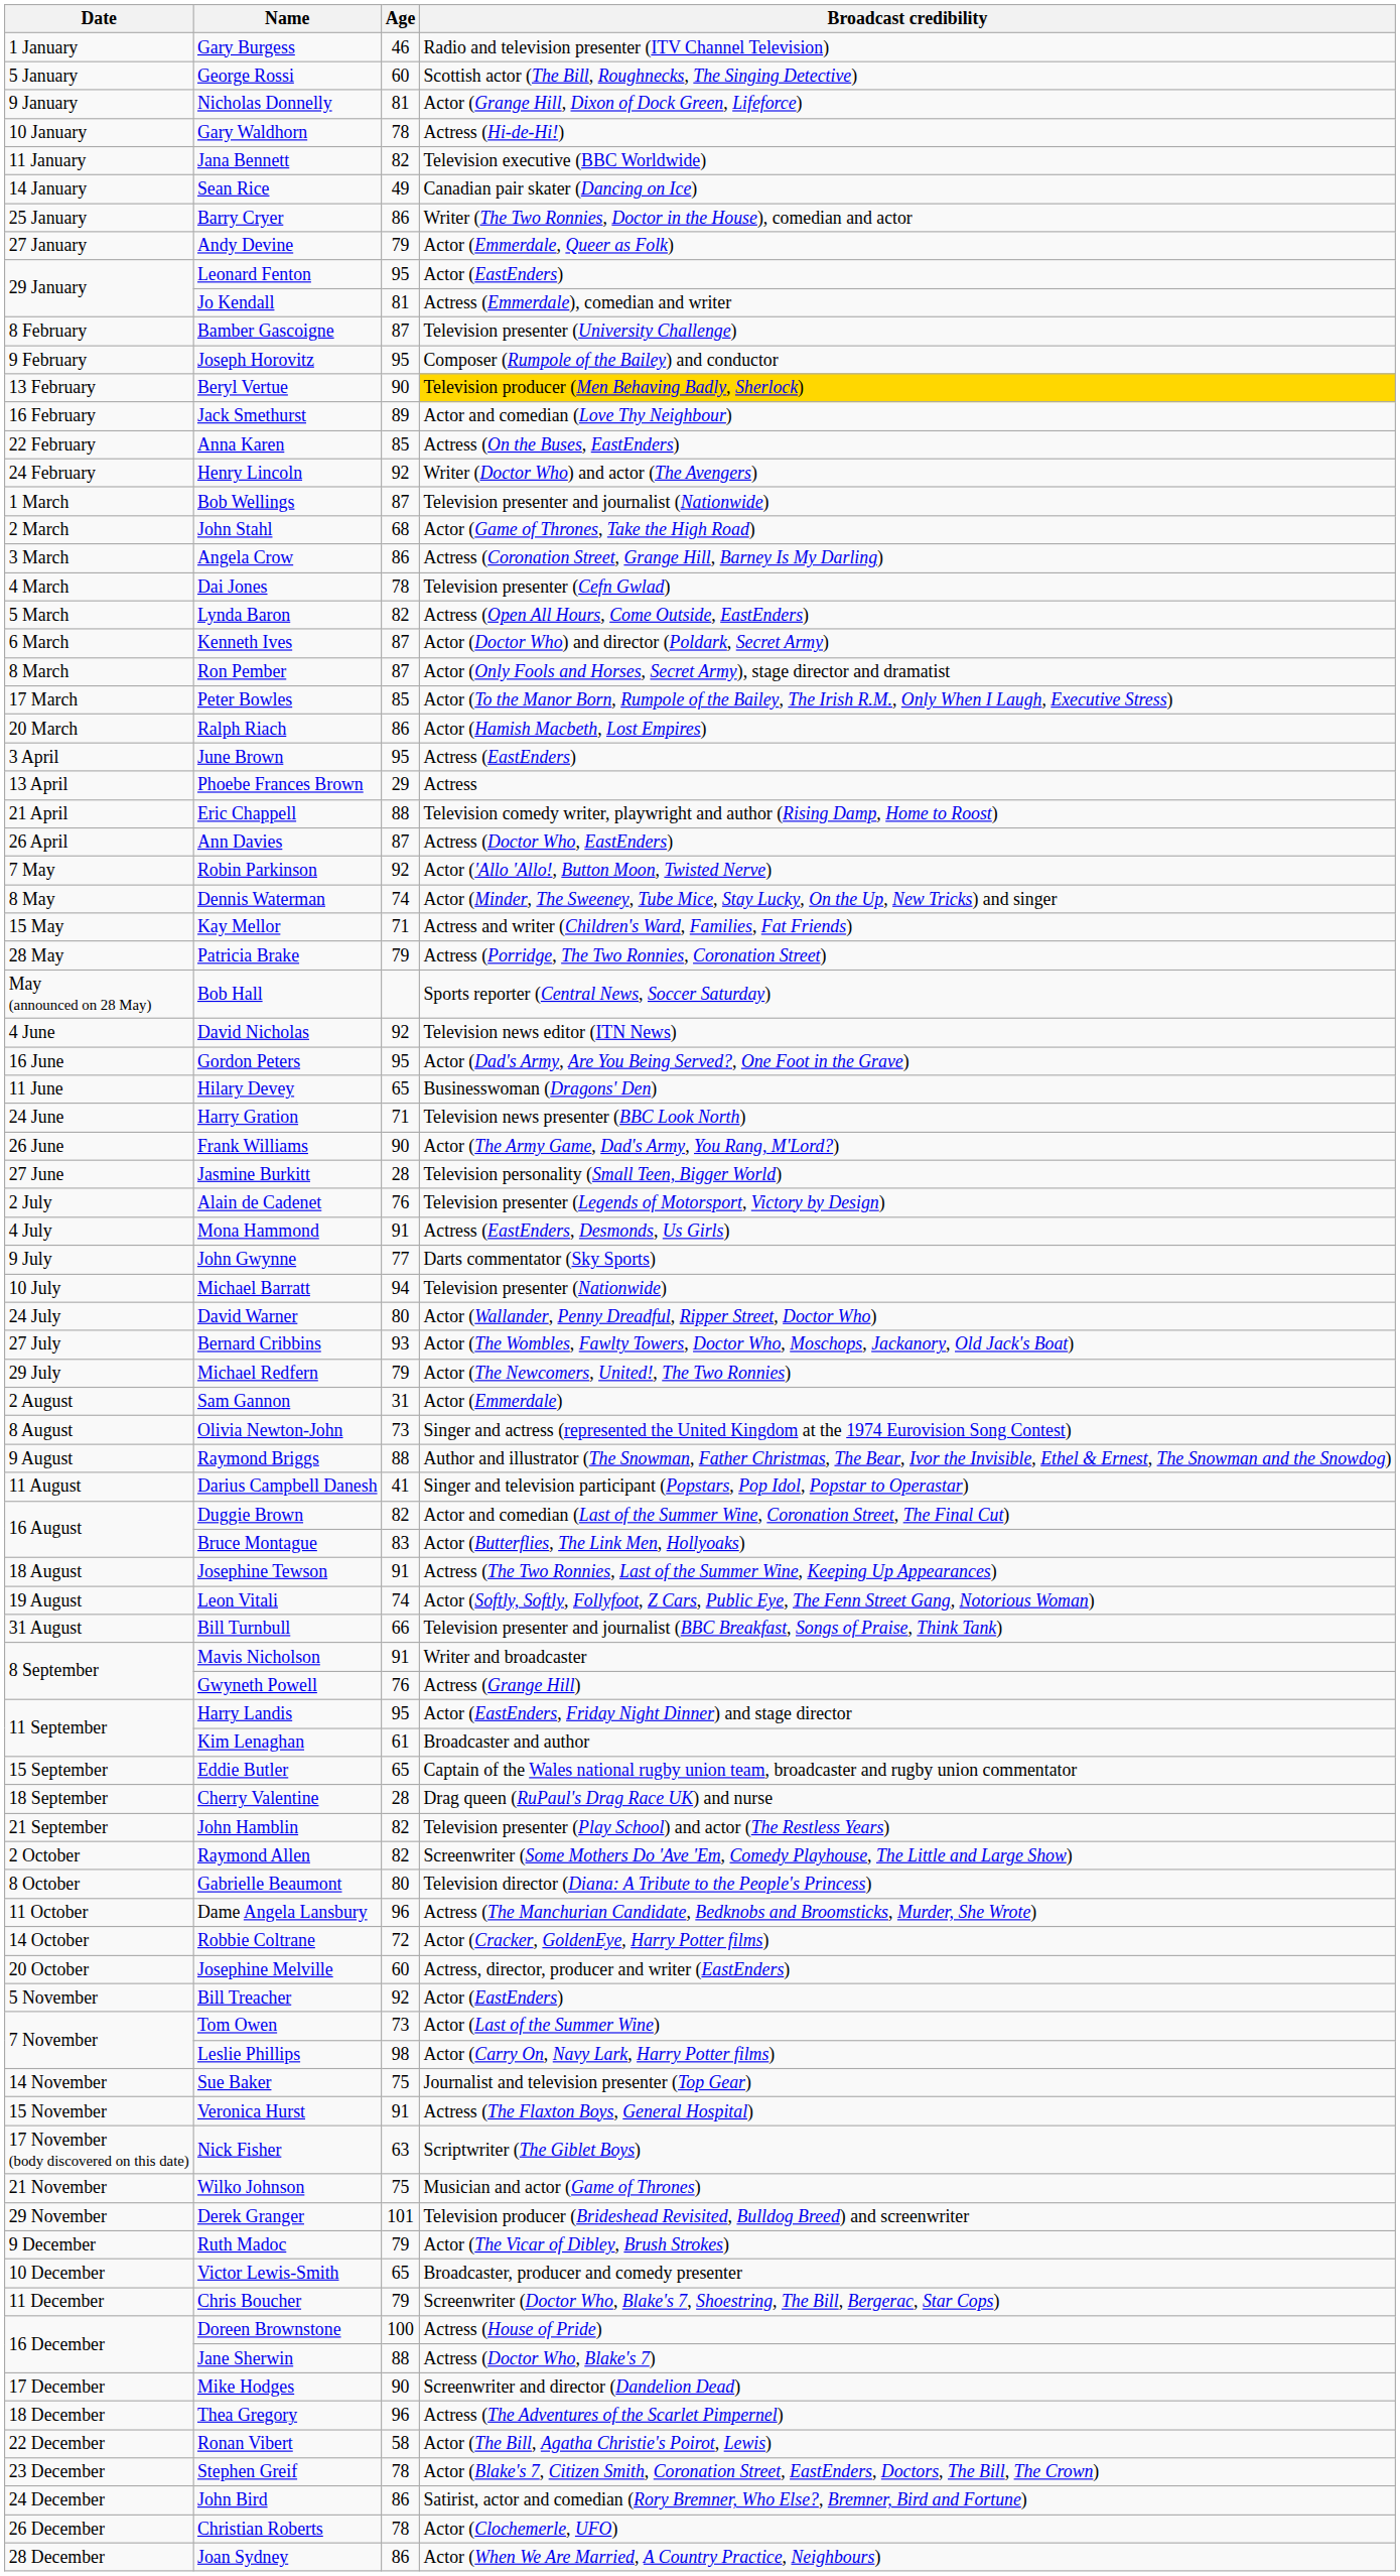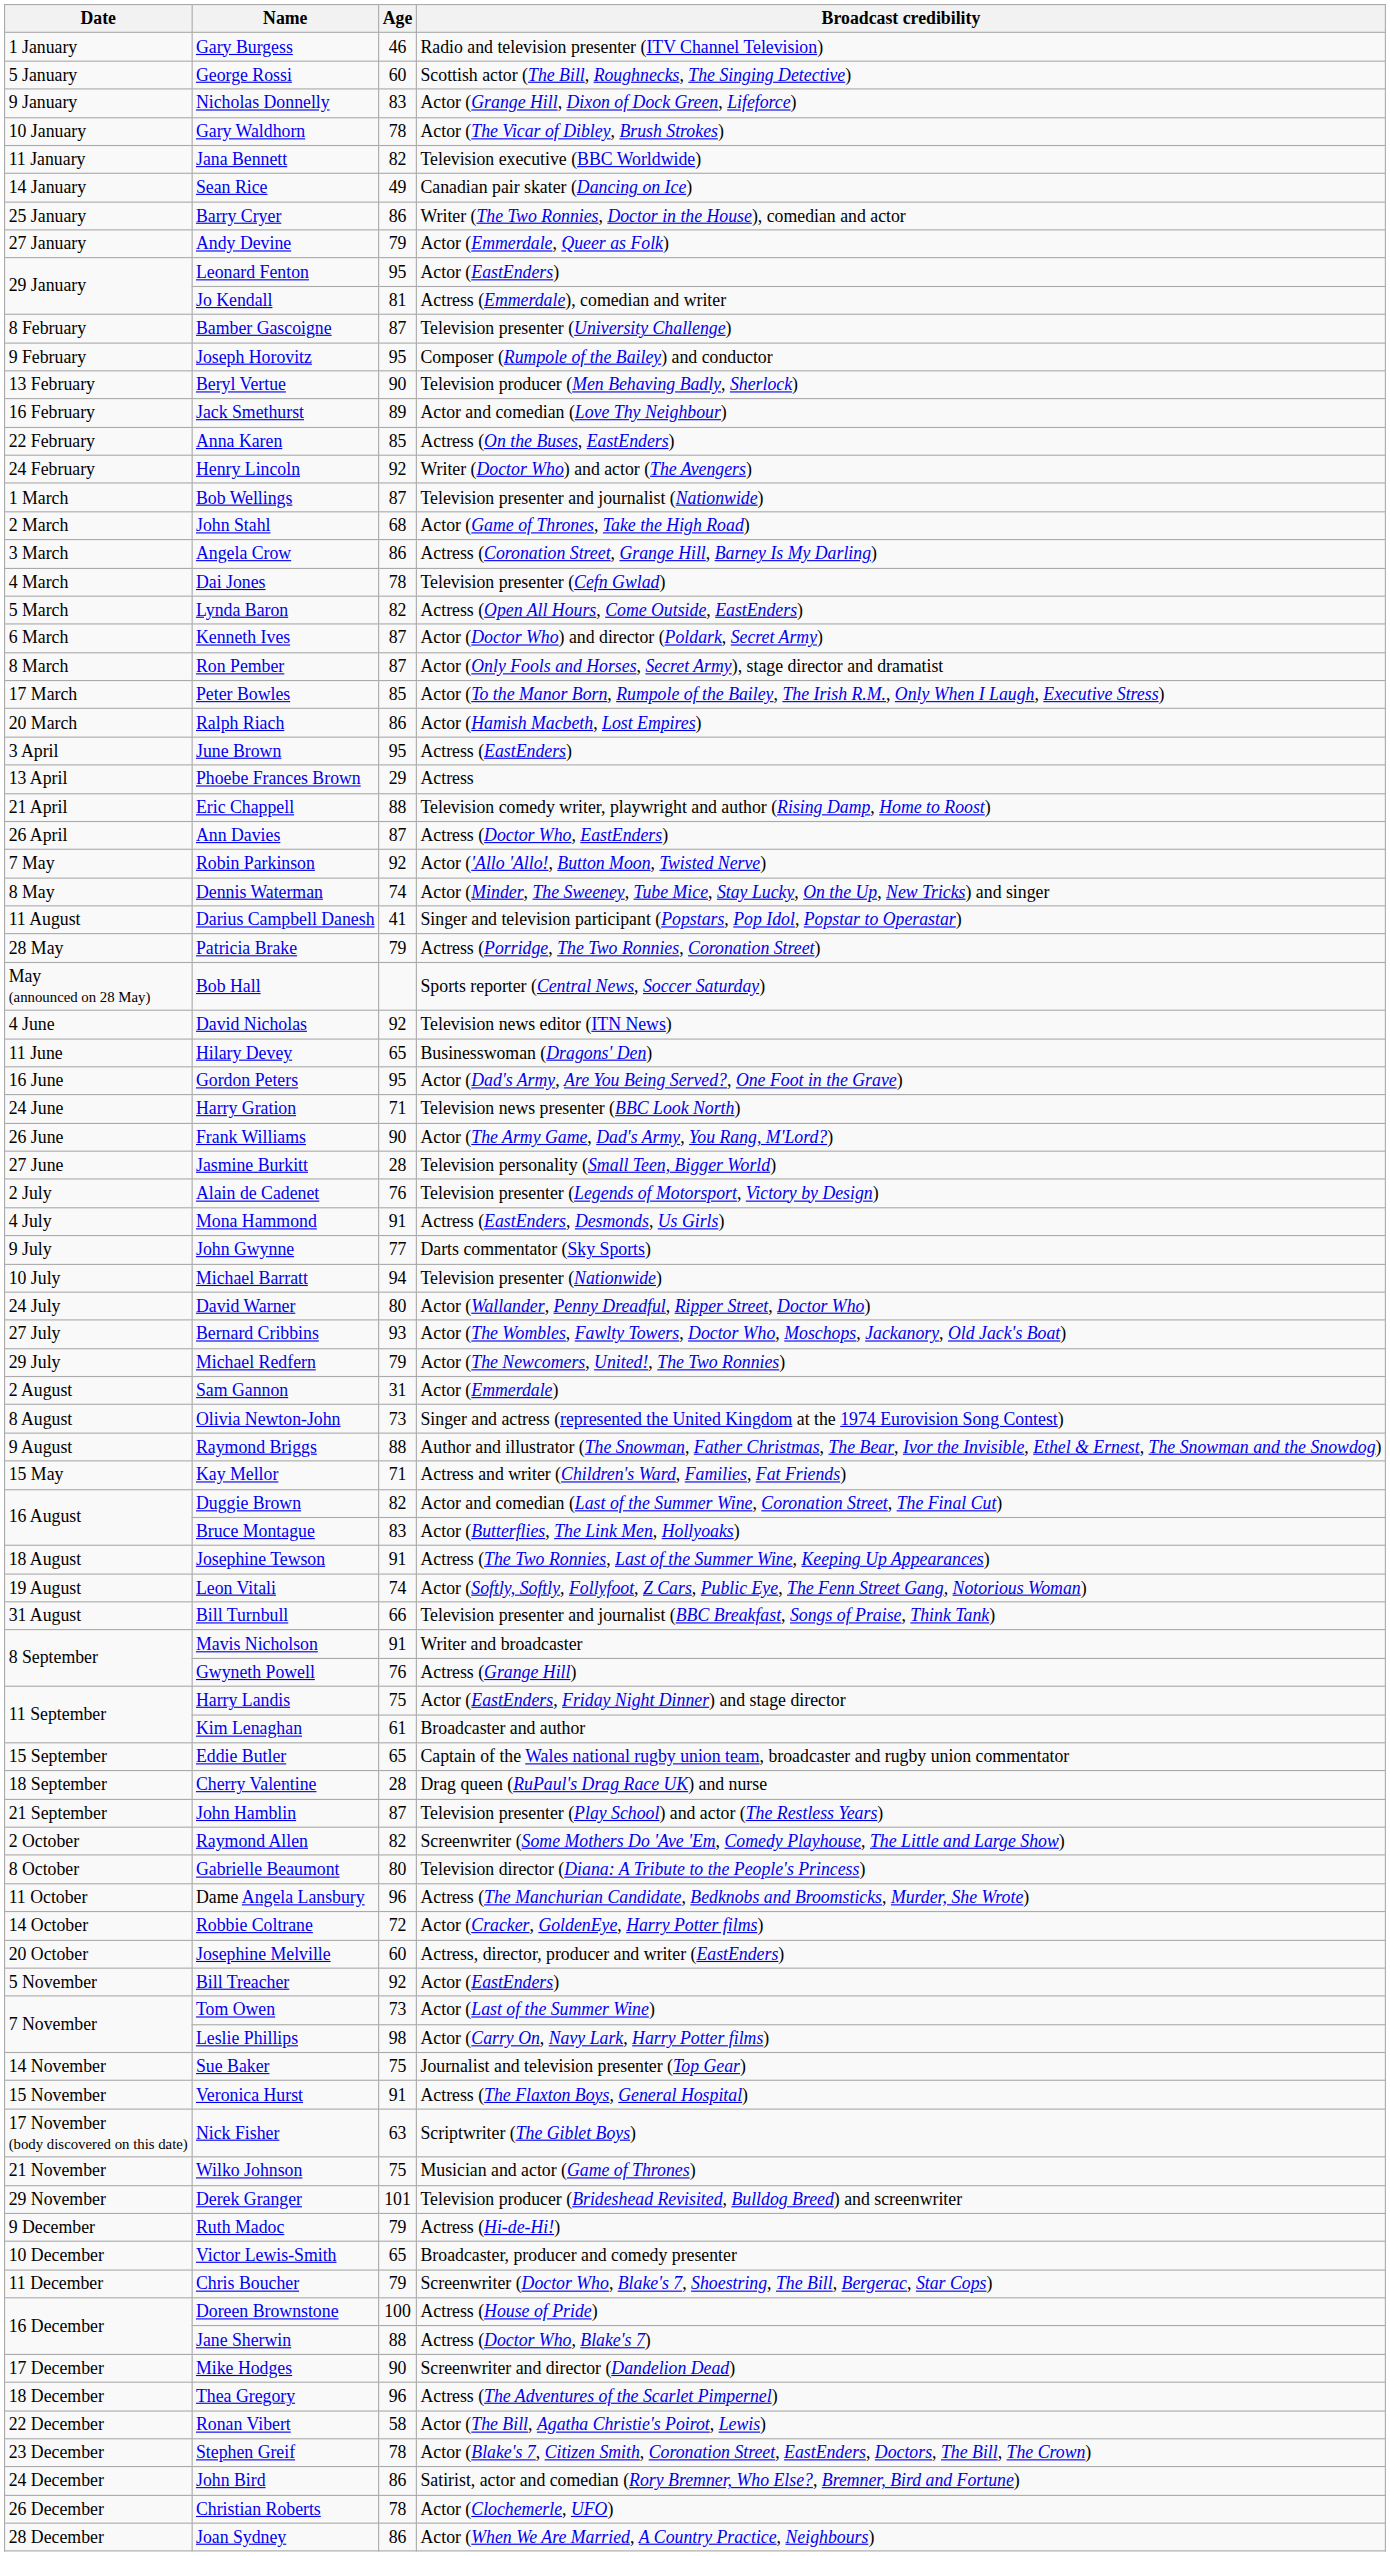Nicholas Donnelly | Age: 81 -> 83
Gary Waldhorn | Broadcast credibility: Actress (Hi-de-Hi!) -> Actor (The Vicar of Dibley, Brush Strokes)
Beryl Vertue | Broadcast credibility: gold background -> no background
rows swapped: Kay Mellor <-> Darius Campbell Danesh
rows swapped: Hilary Devey <-> Gordon Peters
Harry Landis | Age: 95 -> 75
John Hamblin | Age: 82 -> 87
Ruth Madoc | Broadcast credibility: Actor (The Vicar of Dibley, Brush Strokes) -> Actress (Hi-de-Hi!)
